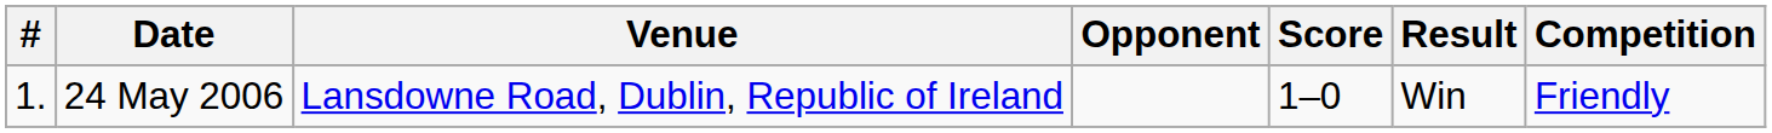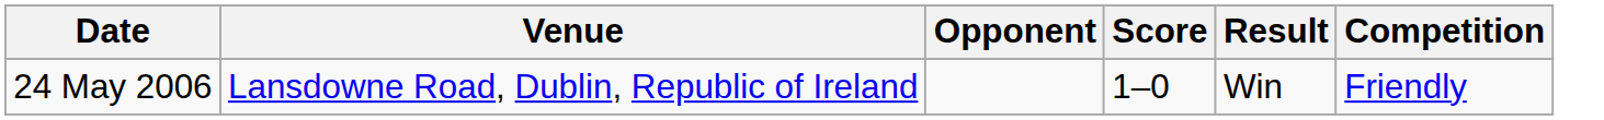- column: # | 1.
